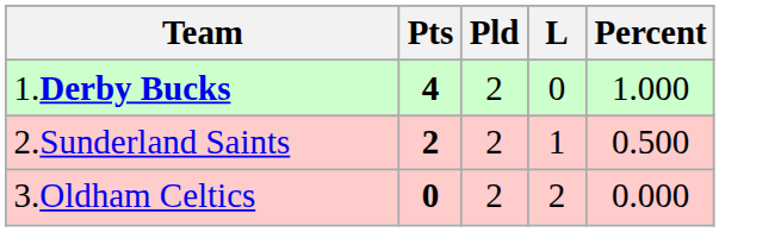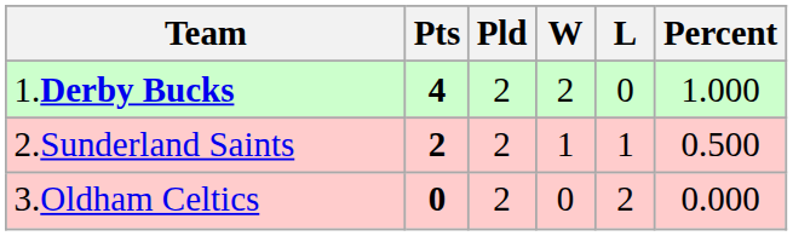+ column: W | 2 | 1 | 0
